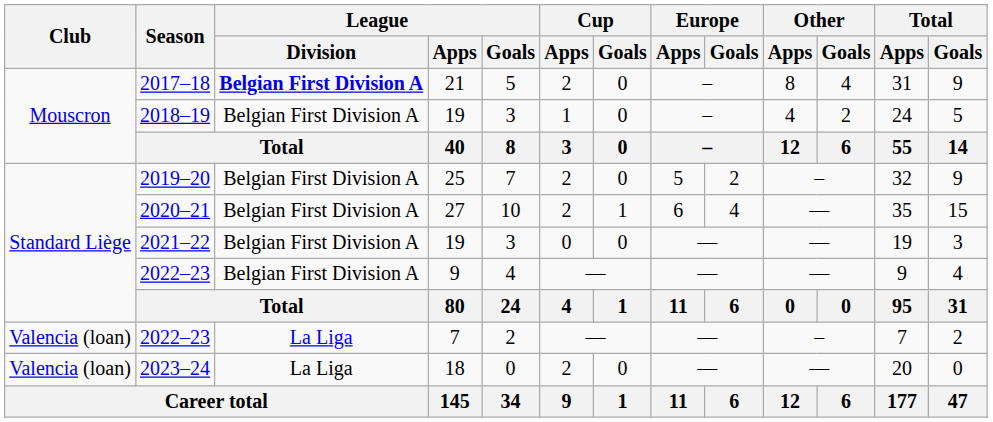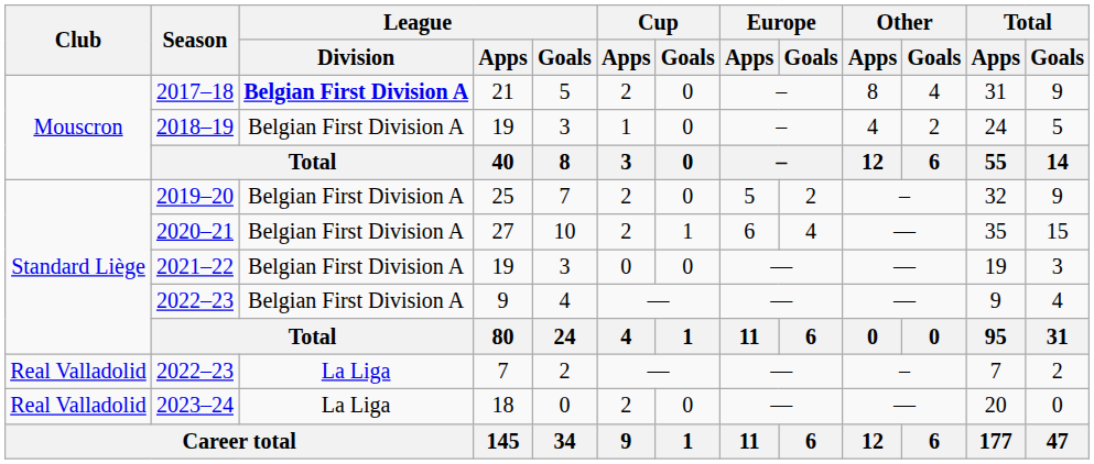2022–23 / 7 | Club: Valencia (loan) -> Real Valladolid
2023–24 | Club: Valencia (loan) -> Real Valladolid
